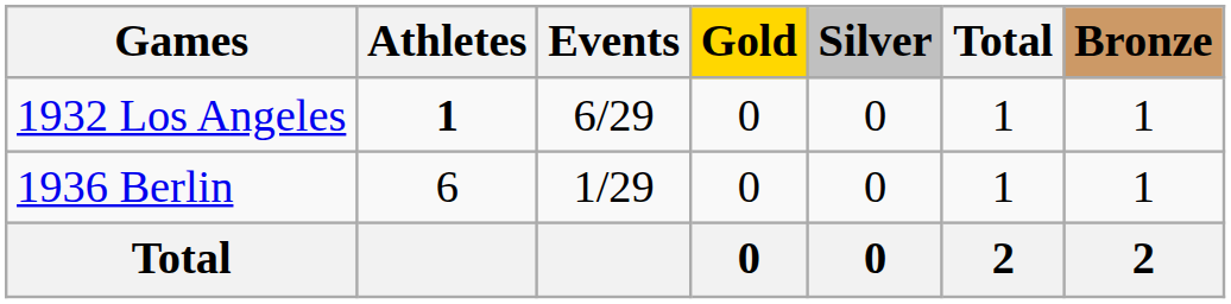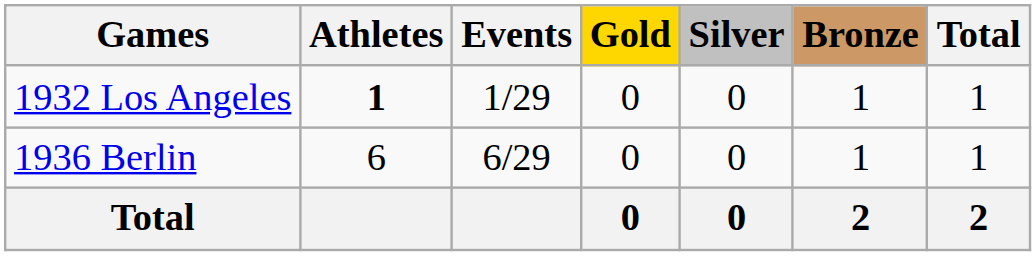columns swapped: Bronze <-> Total
1932 Los Angeles | Events: 6/29 -> 1/29
1936 Berlin | Events: 1/29 -> 6/29
